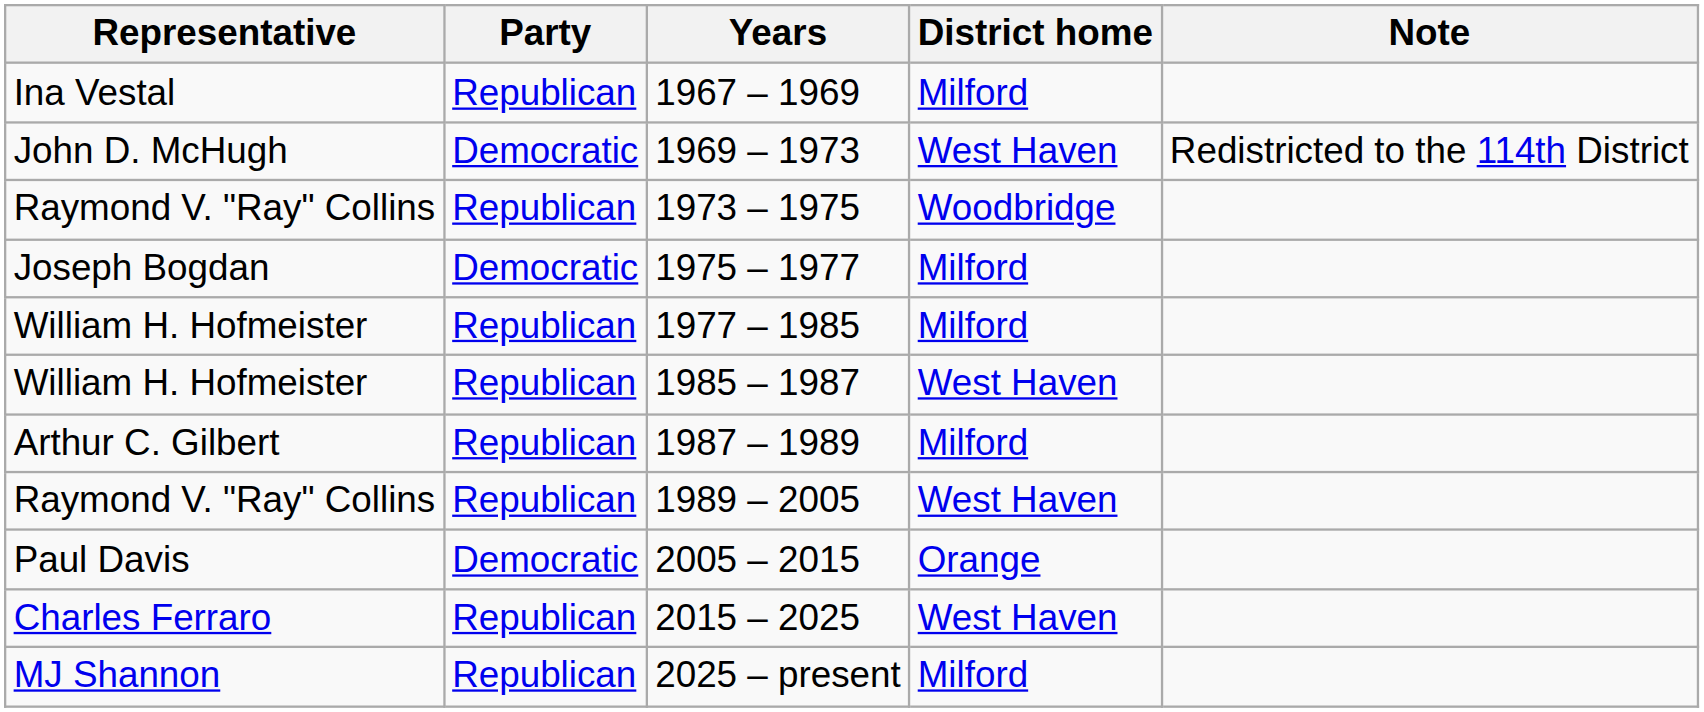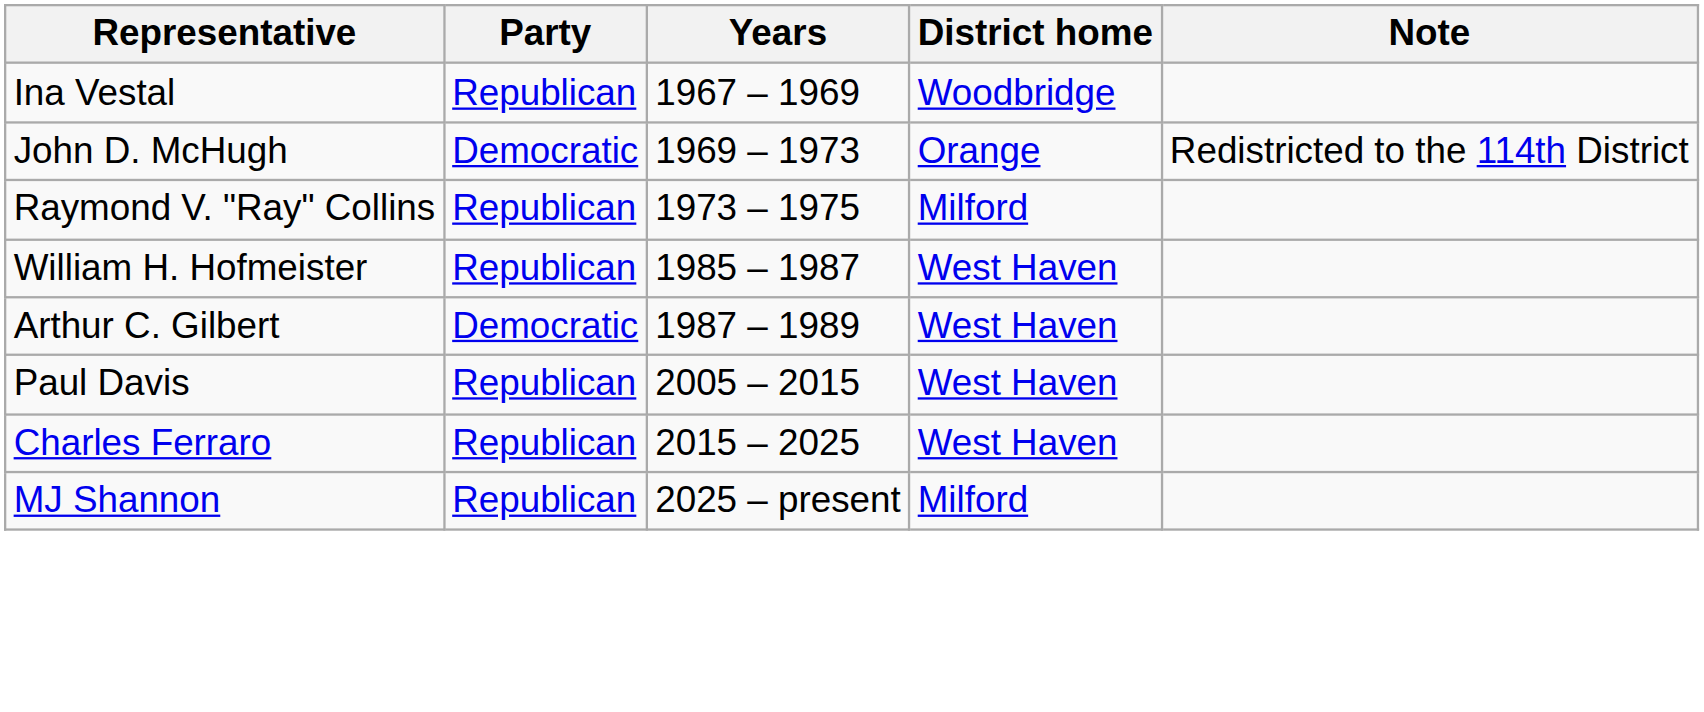1967 – 1969 | District home: Milford -> Woodbridge
1969 – 1973 | District home: West Haven -> Orange
1973 – 1975 | District home: Woodbridge -> Milford
- row: Joseph Bogdan | Democratic | 1975 – 1977 | Milford
- row: William H. Hofmeister | Republican | 1977 – 1985 | Milford
1987 – 1989 | Party: Republican -> Democratic
1987 – 1989 | District home: Milford -> West Haven
- row: Raymond V. "Ray" Collins | Republican | 1989 – 2005 | West Haven
2005 – 2015 | Party: Democratic -> Republican
2005 – 2015 | District home: Orange -> West Haven
